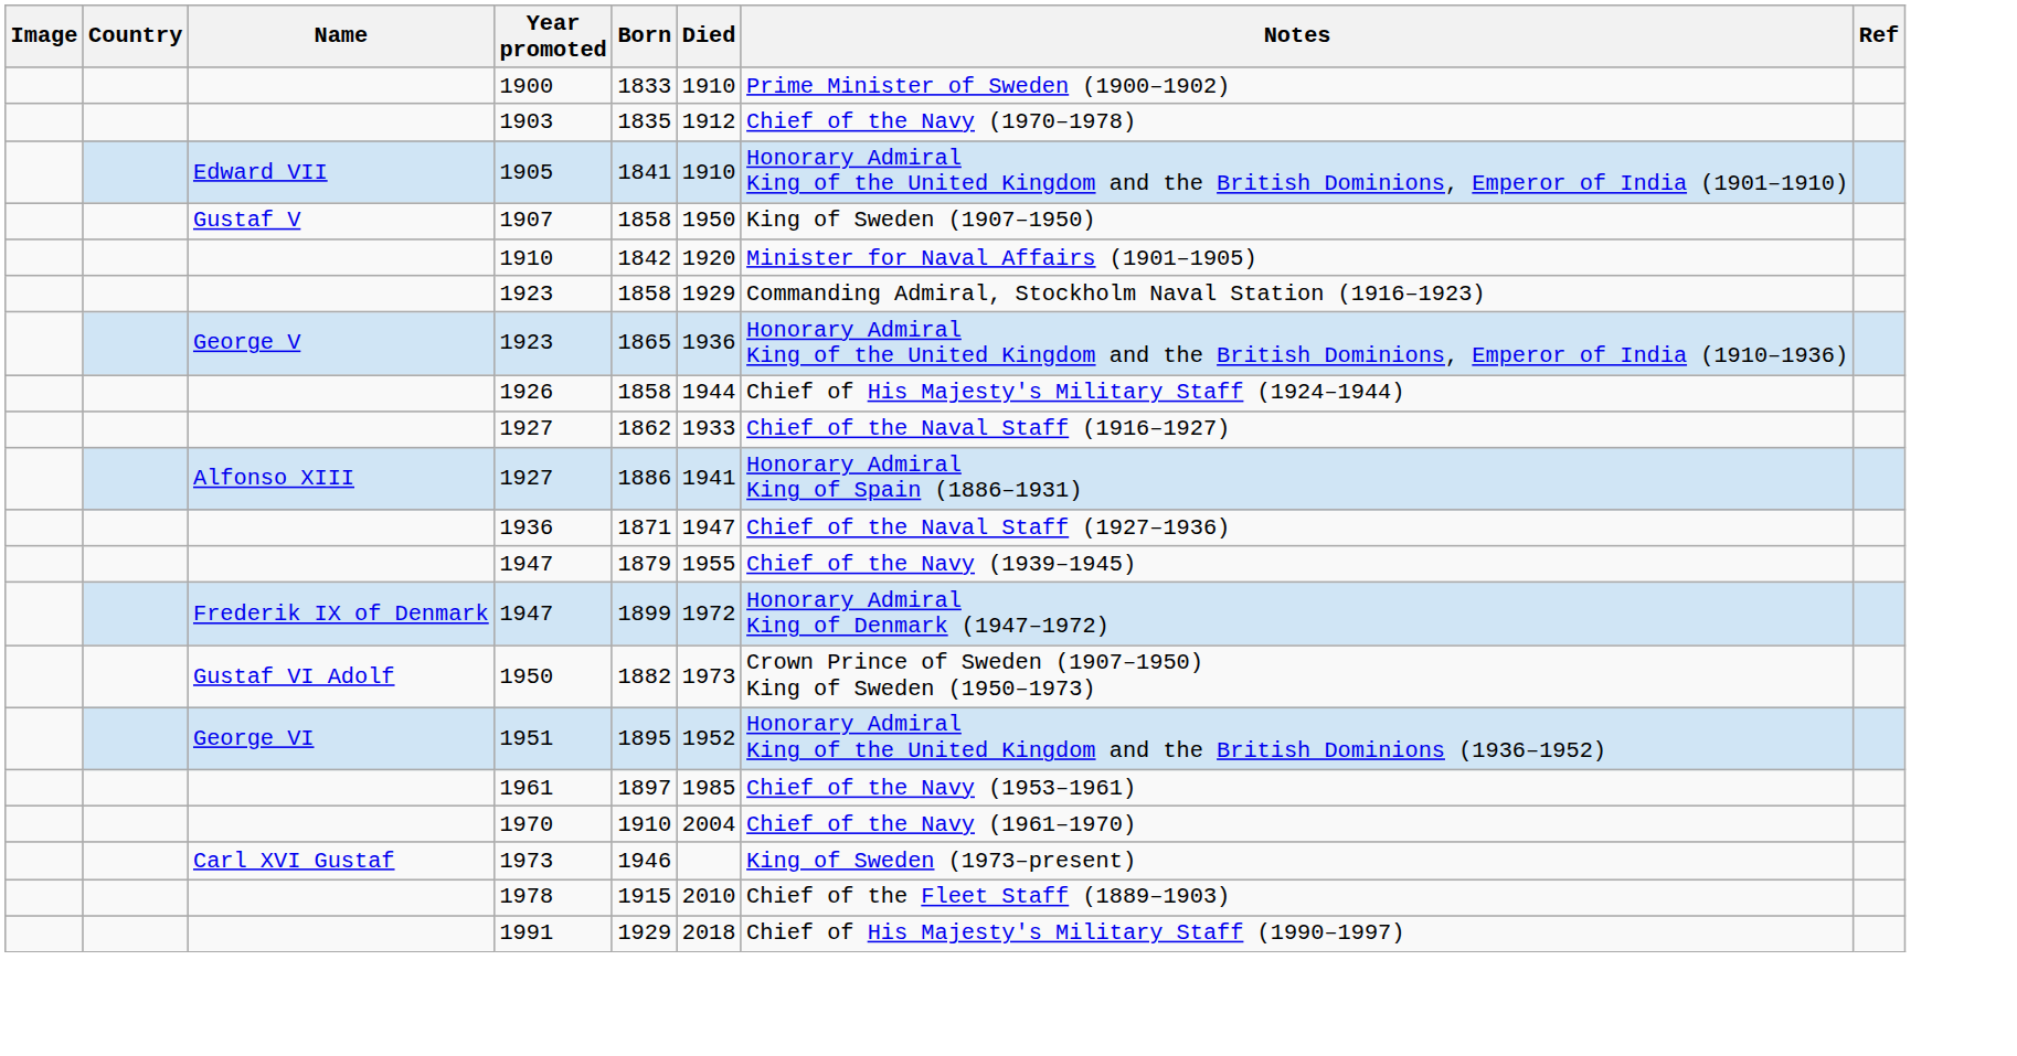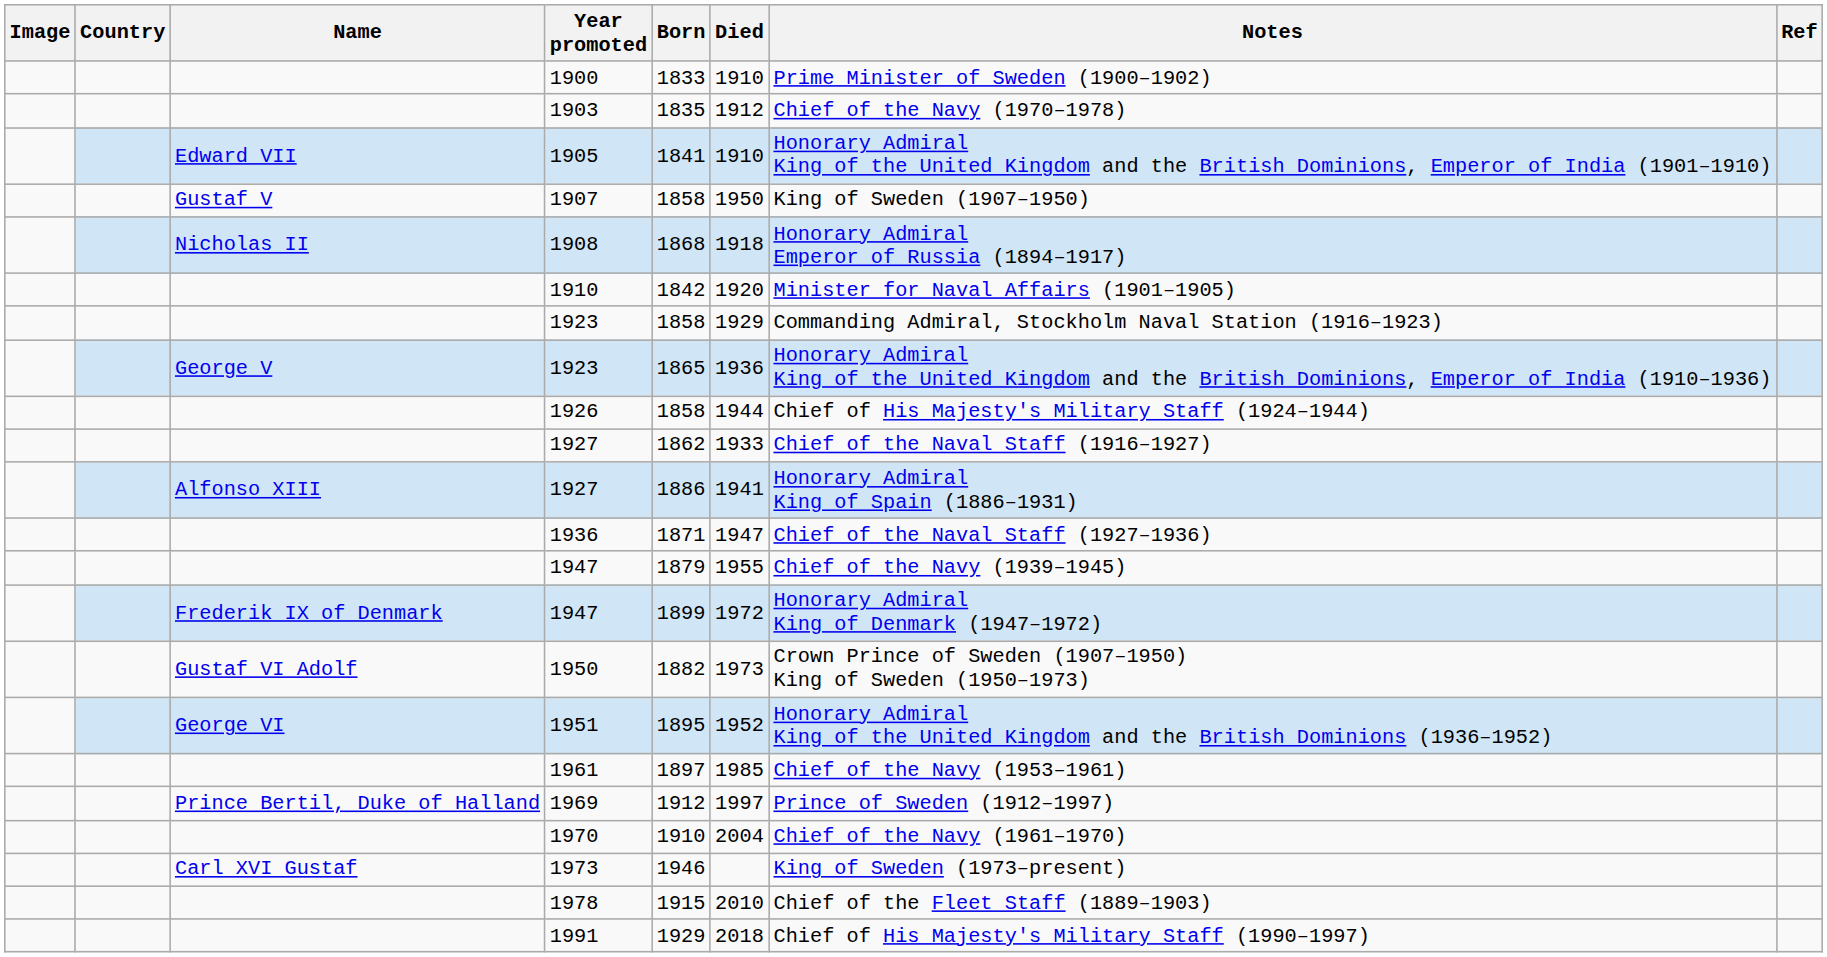+ row: Nicholas II | 1908 | 1868 | 1918 | Honorary Admiral Emperor of Russia (1894–1917)
+ row: Prince Bertil, Duke of Halland | 1969 | 1912 | 1997 | Prince of Sweden (1912–1997)
